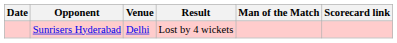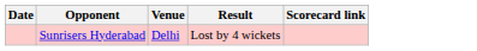- column: Man of the Match
